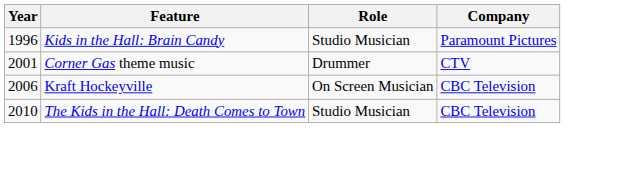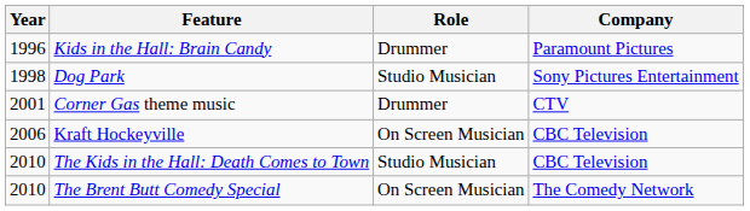Kids in the Hall: Brain Candy | Role: Studio Musician -> Drummer
+ row: 1998 | Dog Park | Studio Musician | Sony Pictures Entertainment
+ row: 2010 | The Brent Butt Comedy Special | On Screen Musician | The Comedy Network
